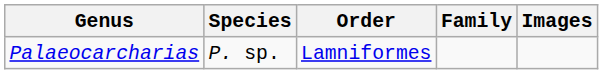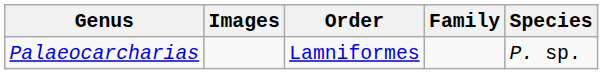columns swapped: Species <-> Images
